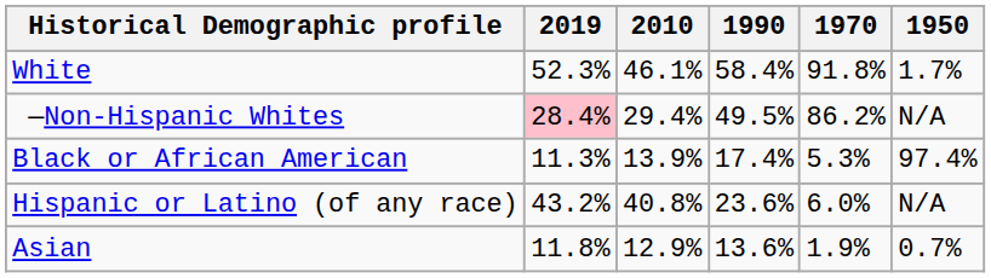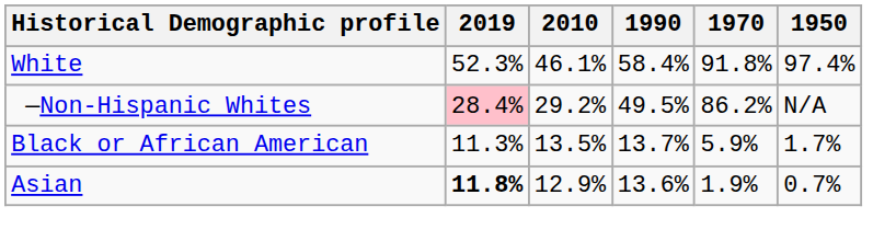White | 1950: 1.7% -> 97.4%
—Non-Hispanic Whites | 2010: 29.4% -> 29.2%
Black or African American | 2010: 13.9% -> 13.5%
Black or African American | 1990: 17.4% -> 13.7%
Black or African American | 1970: 5.3% -> 5.9%
Black or African American | 1950: 97.4% -> 1.7%
- row: Hispanic or Latino (of any race) | 43.2% | 40.8% | 23.6% | 6.0% | N/A
Asian | 2019: normal -> bold
